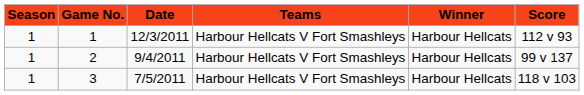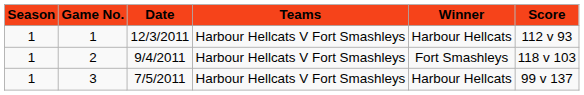2 | Winner: Harbour Hellcats -> Fort Smashleys
2 | Score: 99 v 137 -> 118 v 103
3 | Score: 118 v 103 -> 99 v 137
